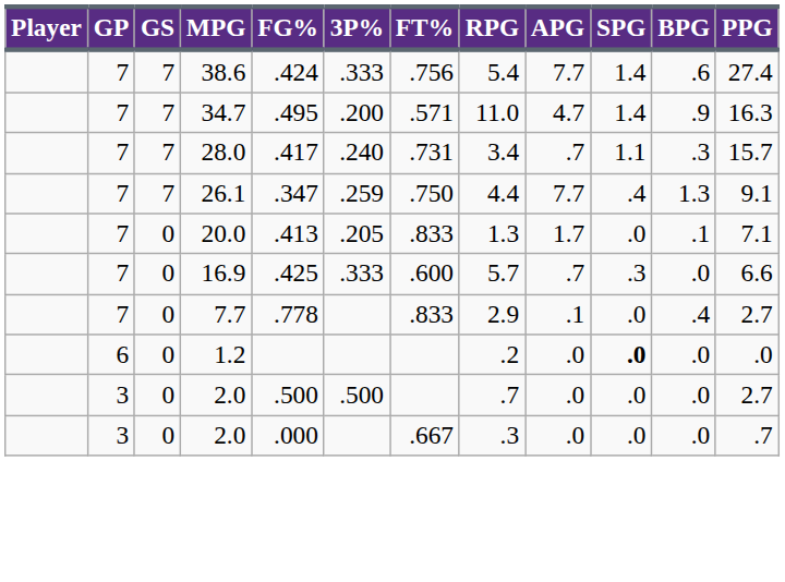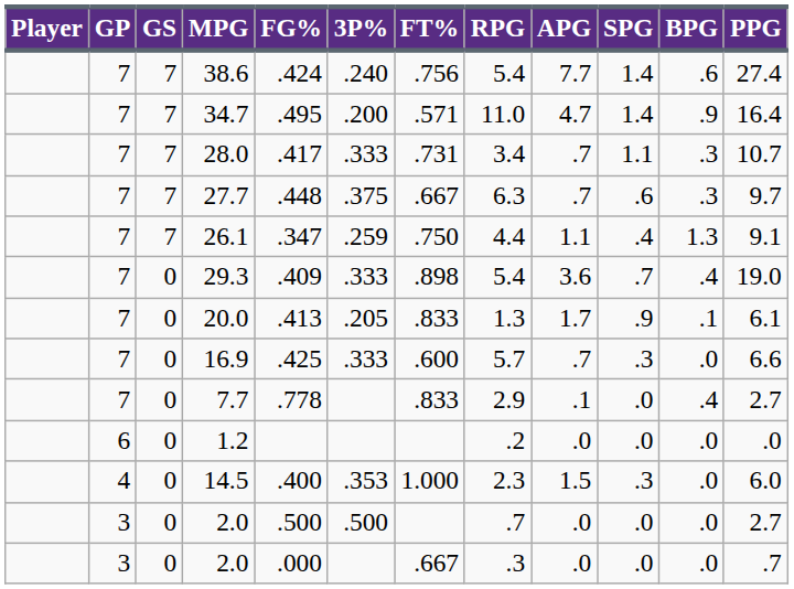38.6 | 3P%: .333 -> .240
34.7 | PPG: 16.3 -> 16.4
28.0 | 3P%: .240 -> .333
28.0 | PPG: 15.7 -> 10.7
+ row: 7 | 7 | 27.7 | .448 | .375 | .667 | 6.3 | .7 | .6 | .3 | 9.7
26.1 | APG: 7.7 -> 1.1
+ row: 7 | 0 | 29.3 | .409 | .333 | .898 | 5.4 | 3.6 | .7 | .4 | 19.0
20.0 | SPG: .0 -> .9
20.0 | PPG: 7.1 -> 6.1
1.2 | SPG: bold -> normal
+ row: 4 | 0 | 14.5 | .400 | .353 | 1.000 | 2.3 | 1.5 | .3 | .0 | 6.0
